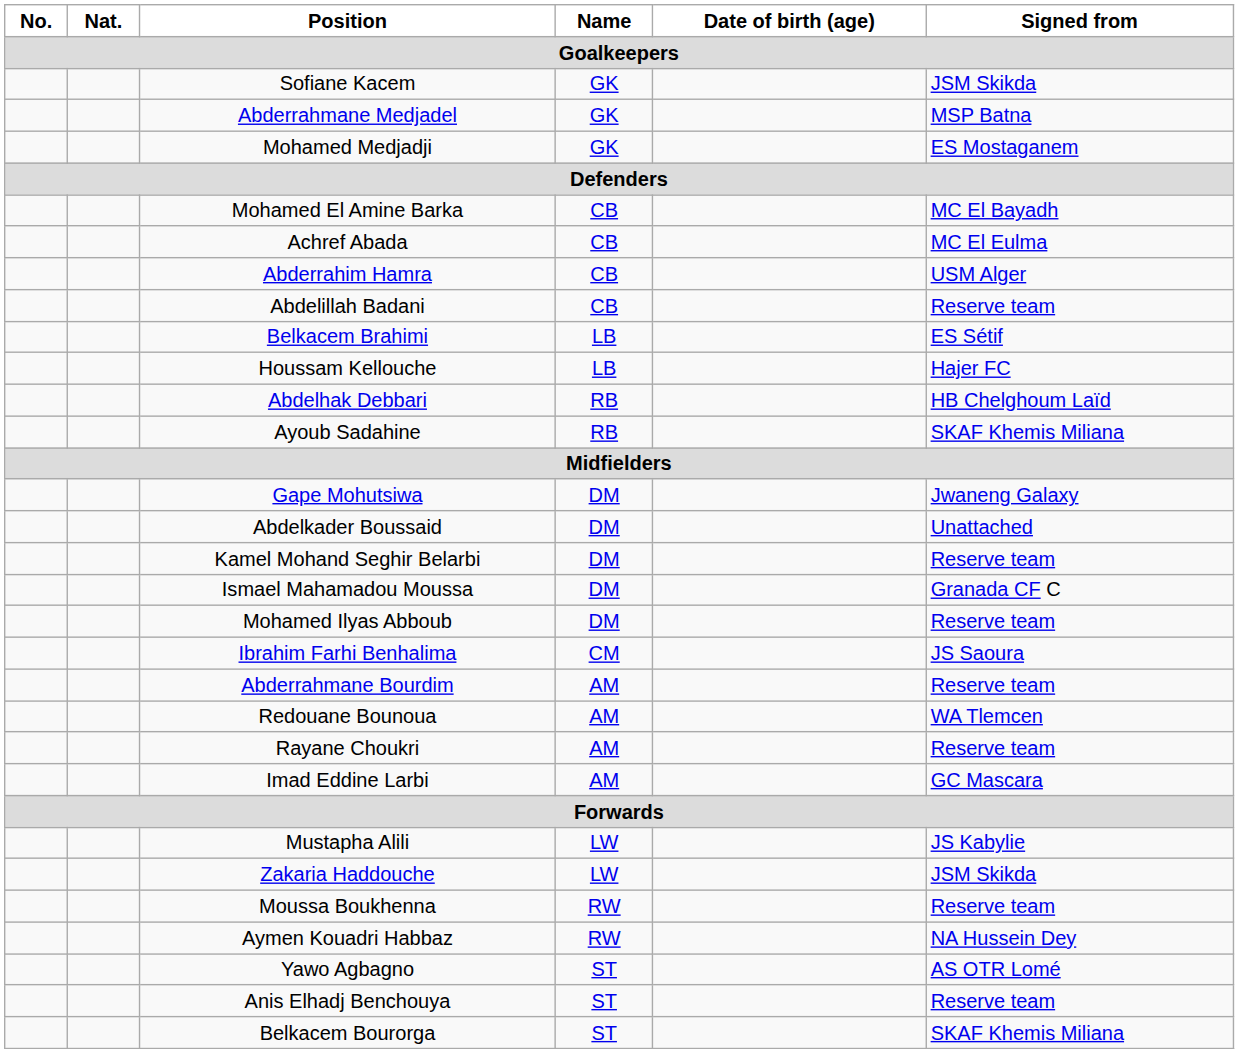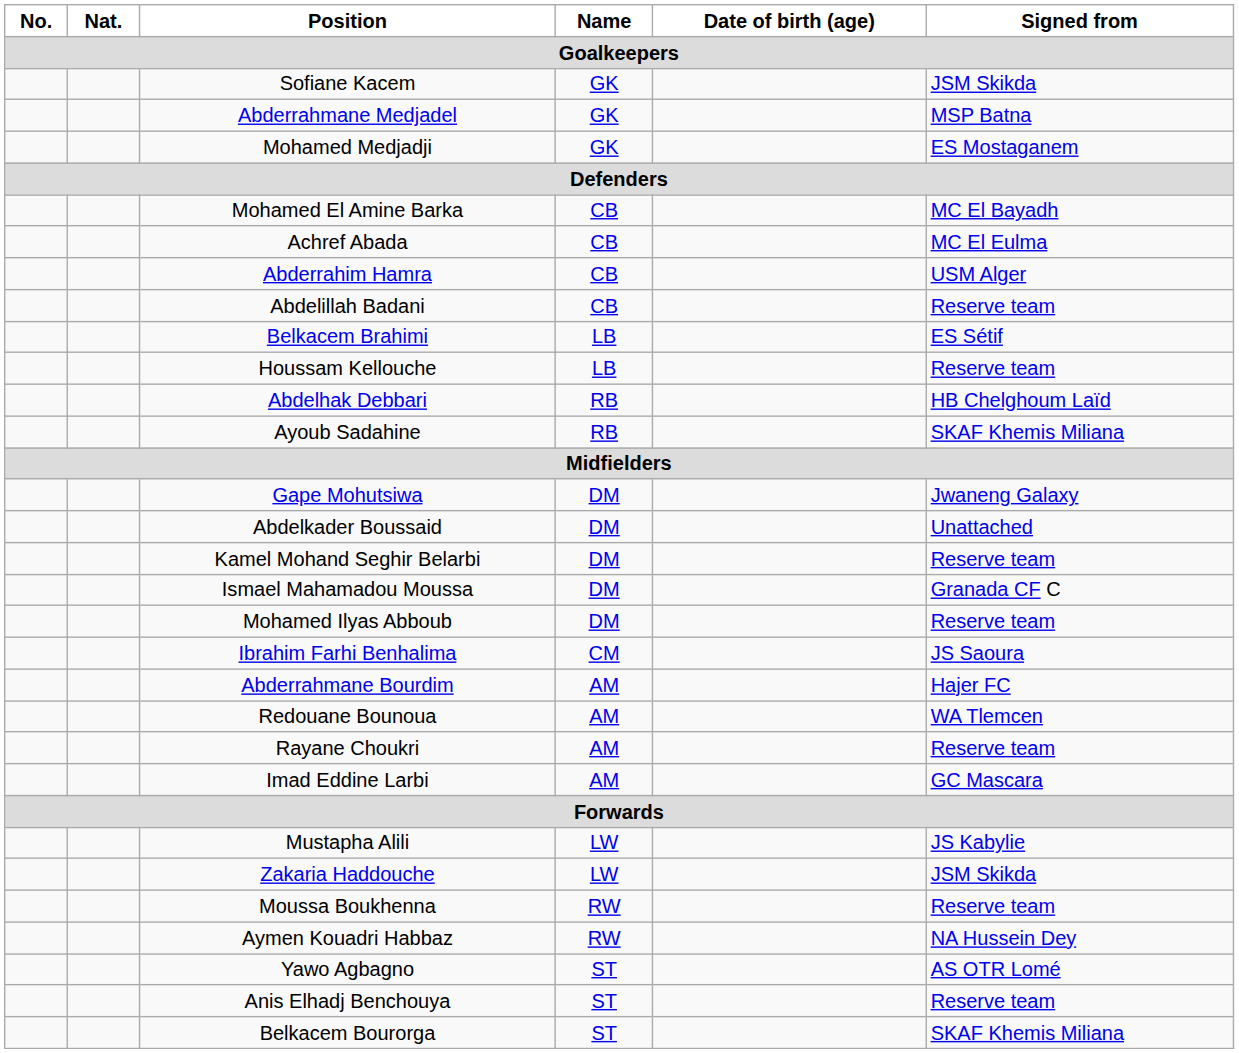Houssam Kellouche | Signed from: Hajer FC -> Reserve team
Abderrahmane Bourdim | Signed from: Reserve team -> Hajer FC
